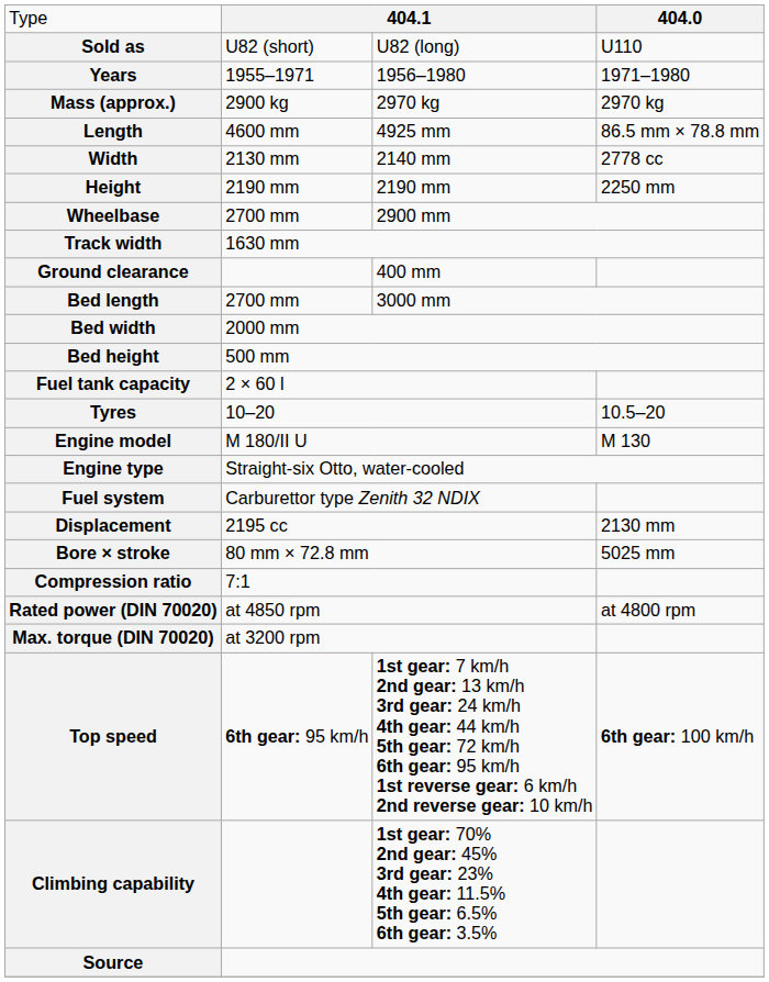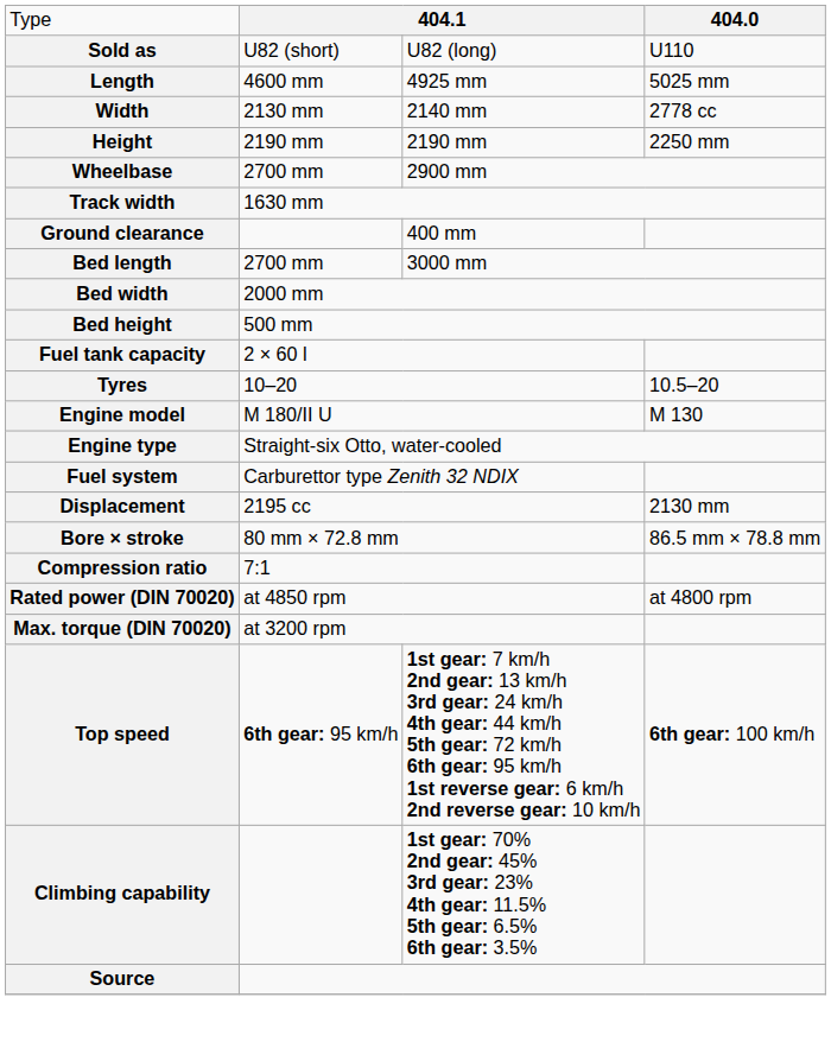- row: Years | 1955–1971 | 1956–1980 | 1971–1980
- row: Mass (approx.) | 2900 kg | 2970 kg | 2970 kg
Length | column 4: 86.5 mm × 78.8 mm -> 5025 mm
Bore × stroke | column 4: 5025 mm -> 86.5 mm × 78.8 mm
